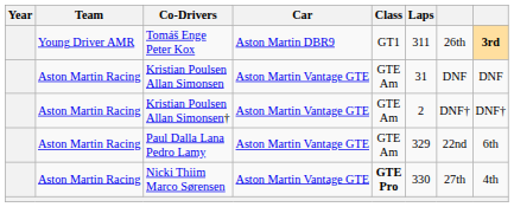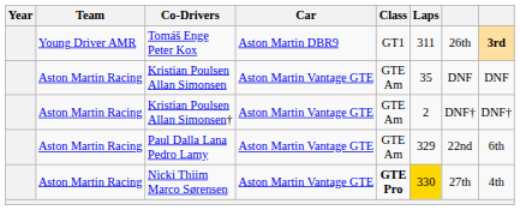Kristian Poulsen Allan Simonsen | Laps: 31 -> 35
Nicki Thiim Marco Sørensen | Laps: no background -> gold background
